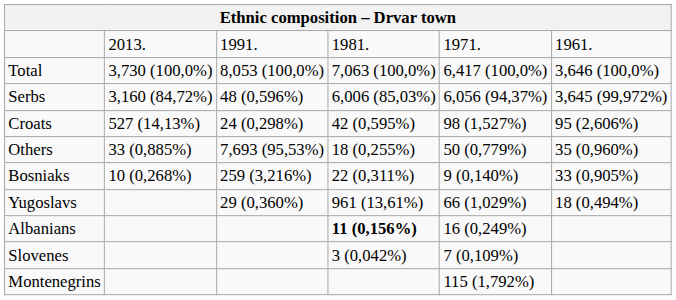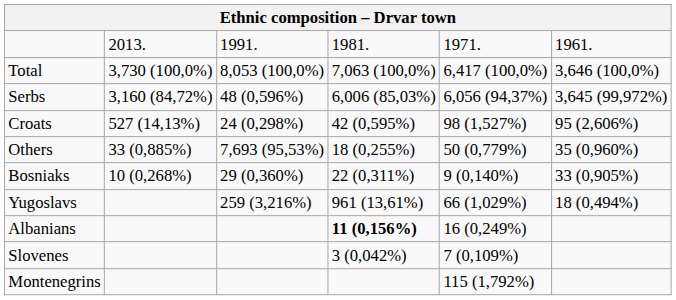Bosniaks | column 3: 259 (3,216%) -> 29 (0,360%)
Yugoslavs | column 3: 29 (0,360%) -> 259 (3,216%)
